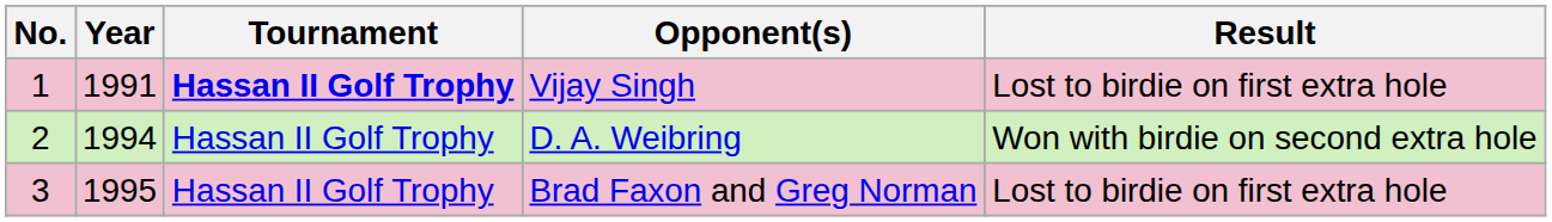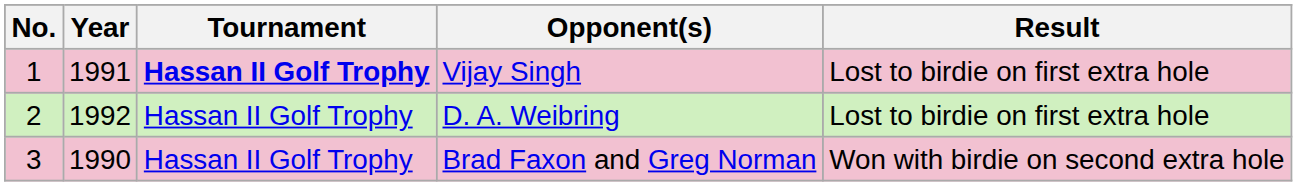D. A. Weibring | Year: 1994 -> 1992
D. A. Weibring | Result: Won with birdie on second extra hole -> Lost to birdie on first extra hole
Brad Faxon and Greg Norman | Year: 1995 -> 1990
Brad Faxon and Greg Norman | Result: Lost to birdie on first extra hole -> Won with birdie on second extra hole
